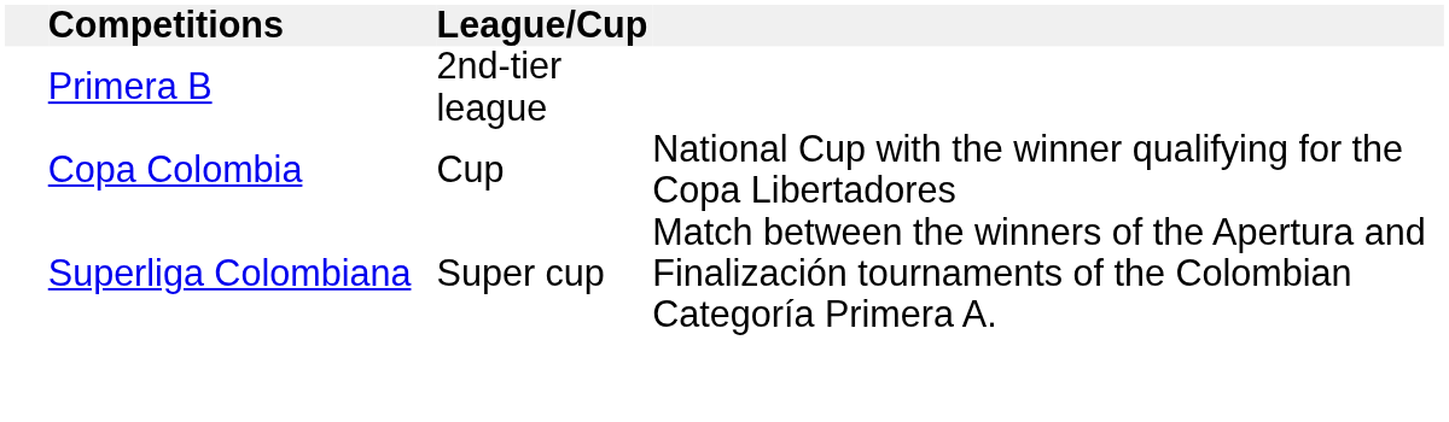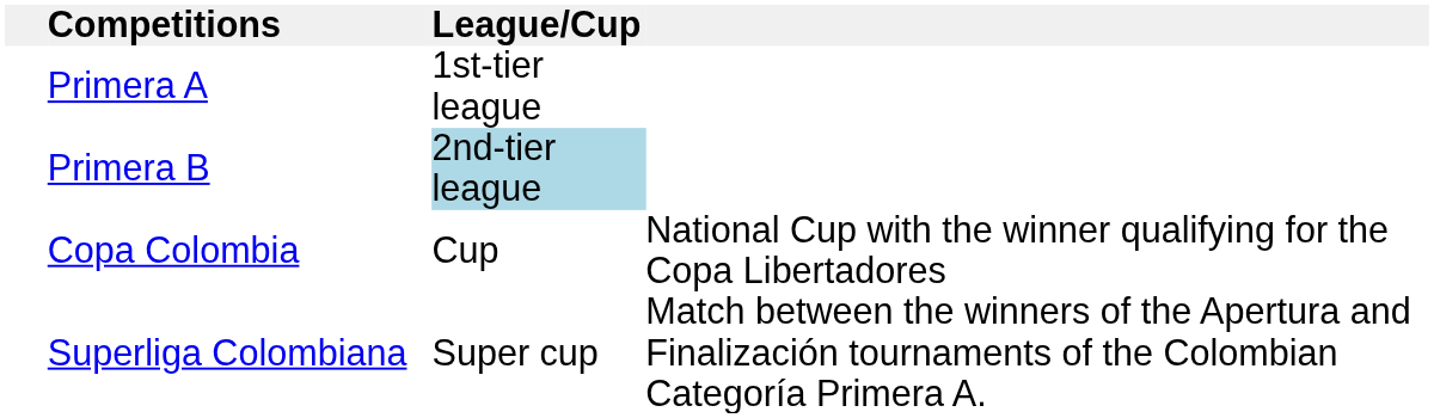+ row: Primera A | 1st-tier league
Primera B | League/Cup: no background -> lightblue background
